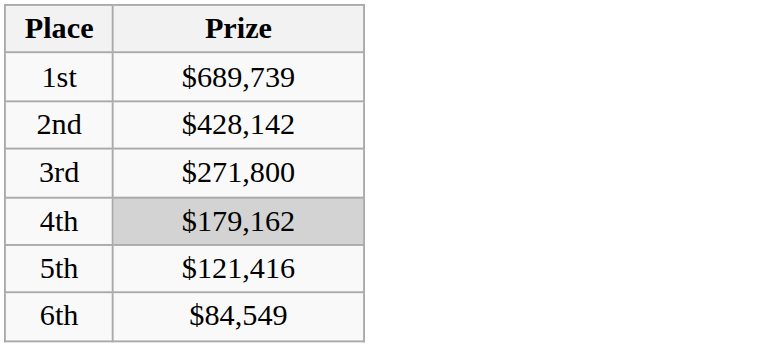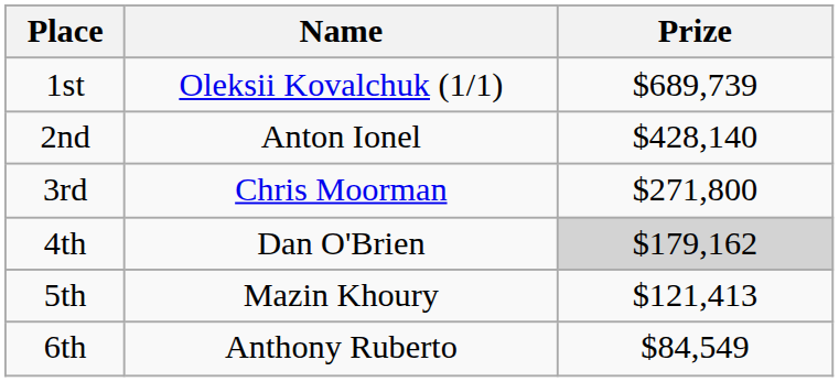+ column: Name | Oleksii Kovalchuk (1/1) | Anton Ionel | Chris Moorman | Dan O'Brien | Mazin Khoury | Anthony Ruberto
2nd | Prize: $428,142 -> $428,140
5th | Prize: $121,416 -> $121,413
